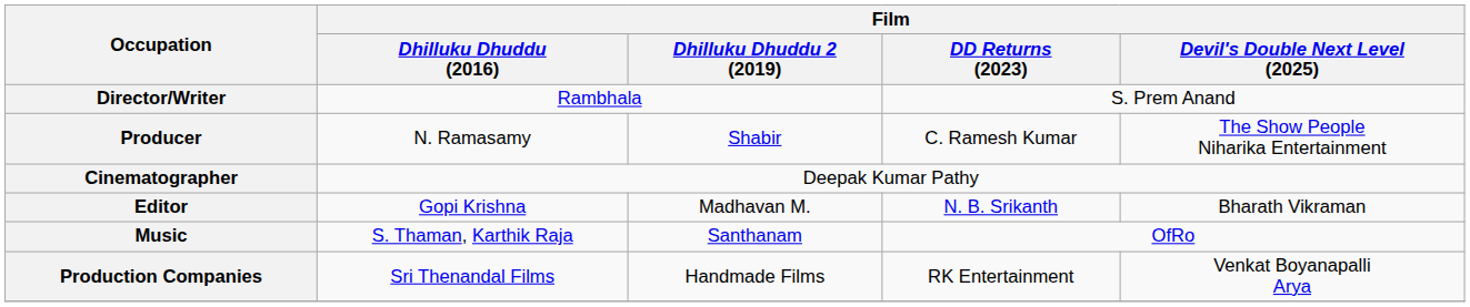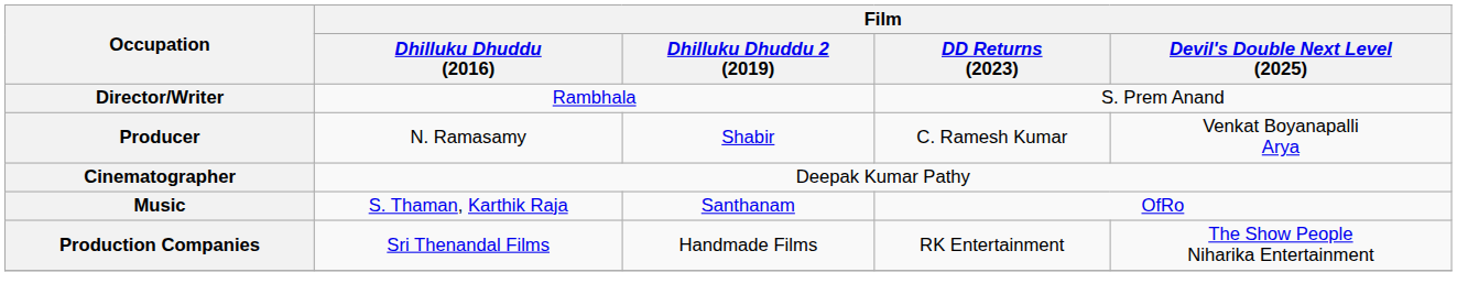Producer | Film / Devil's Double Next Level (2025): The Show People Niharika Entertainment -> Venkat Boyanapalli Arya
- row: Editor | Gopi Krishna | Madhavan M. | N. B. Srikanth | Bharath Vikraman
Production Companies | Film / Devil's Double Next Level (2025): Venkat Boyanapalli Arya -> The Show People Niharika Entertainment
